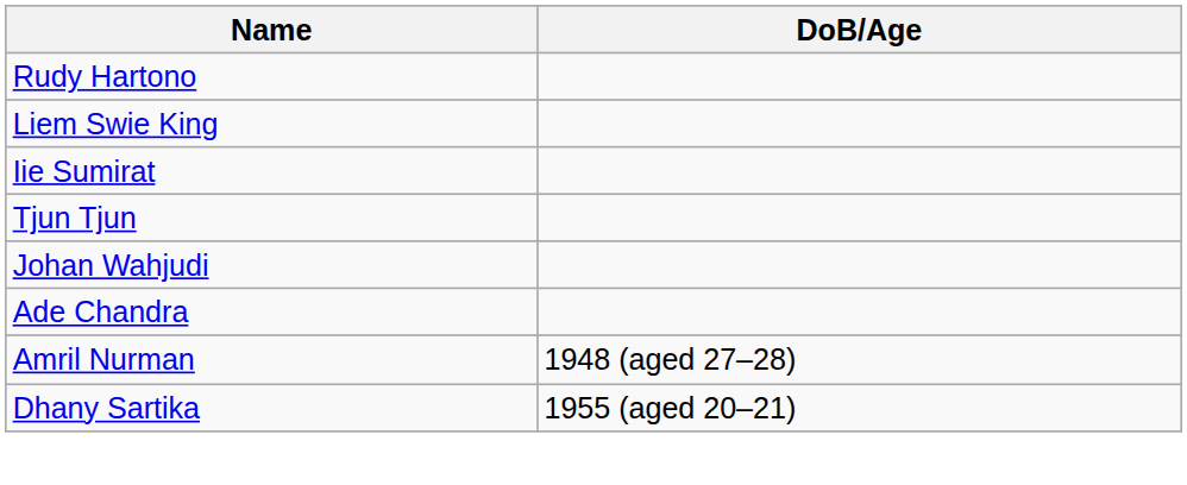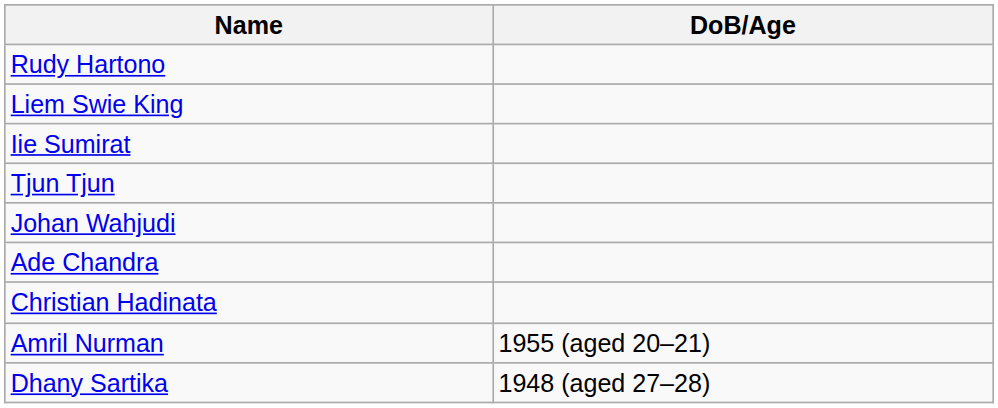+ row: Christian Hadinata
Amril Nurman | DoB/Age: 1948 (aged 27–28) -> 1955 (aged 20–21)
Dhany Sartika | DoB/Age: 1955 (aged 20–21) -> 1948 (aged 27–28)
